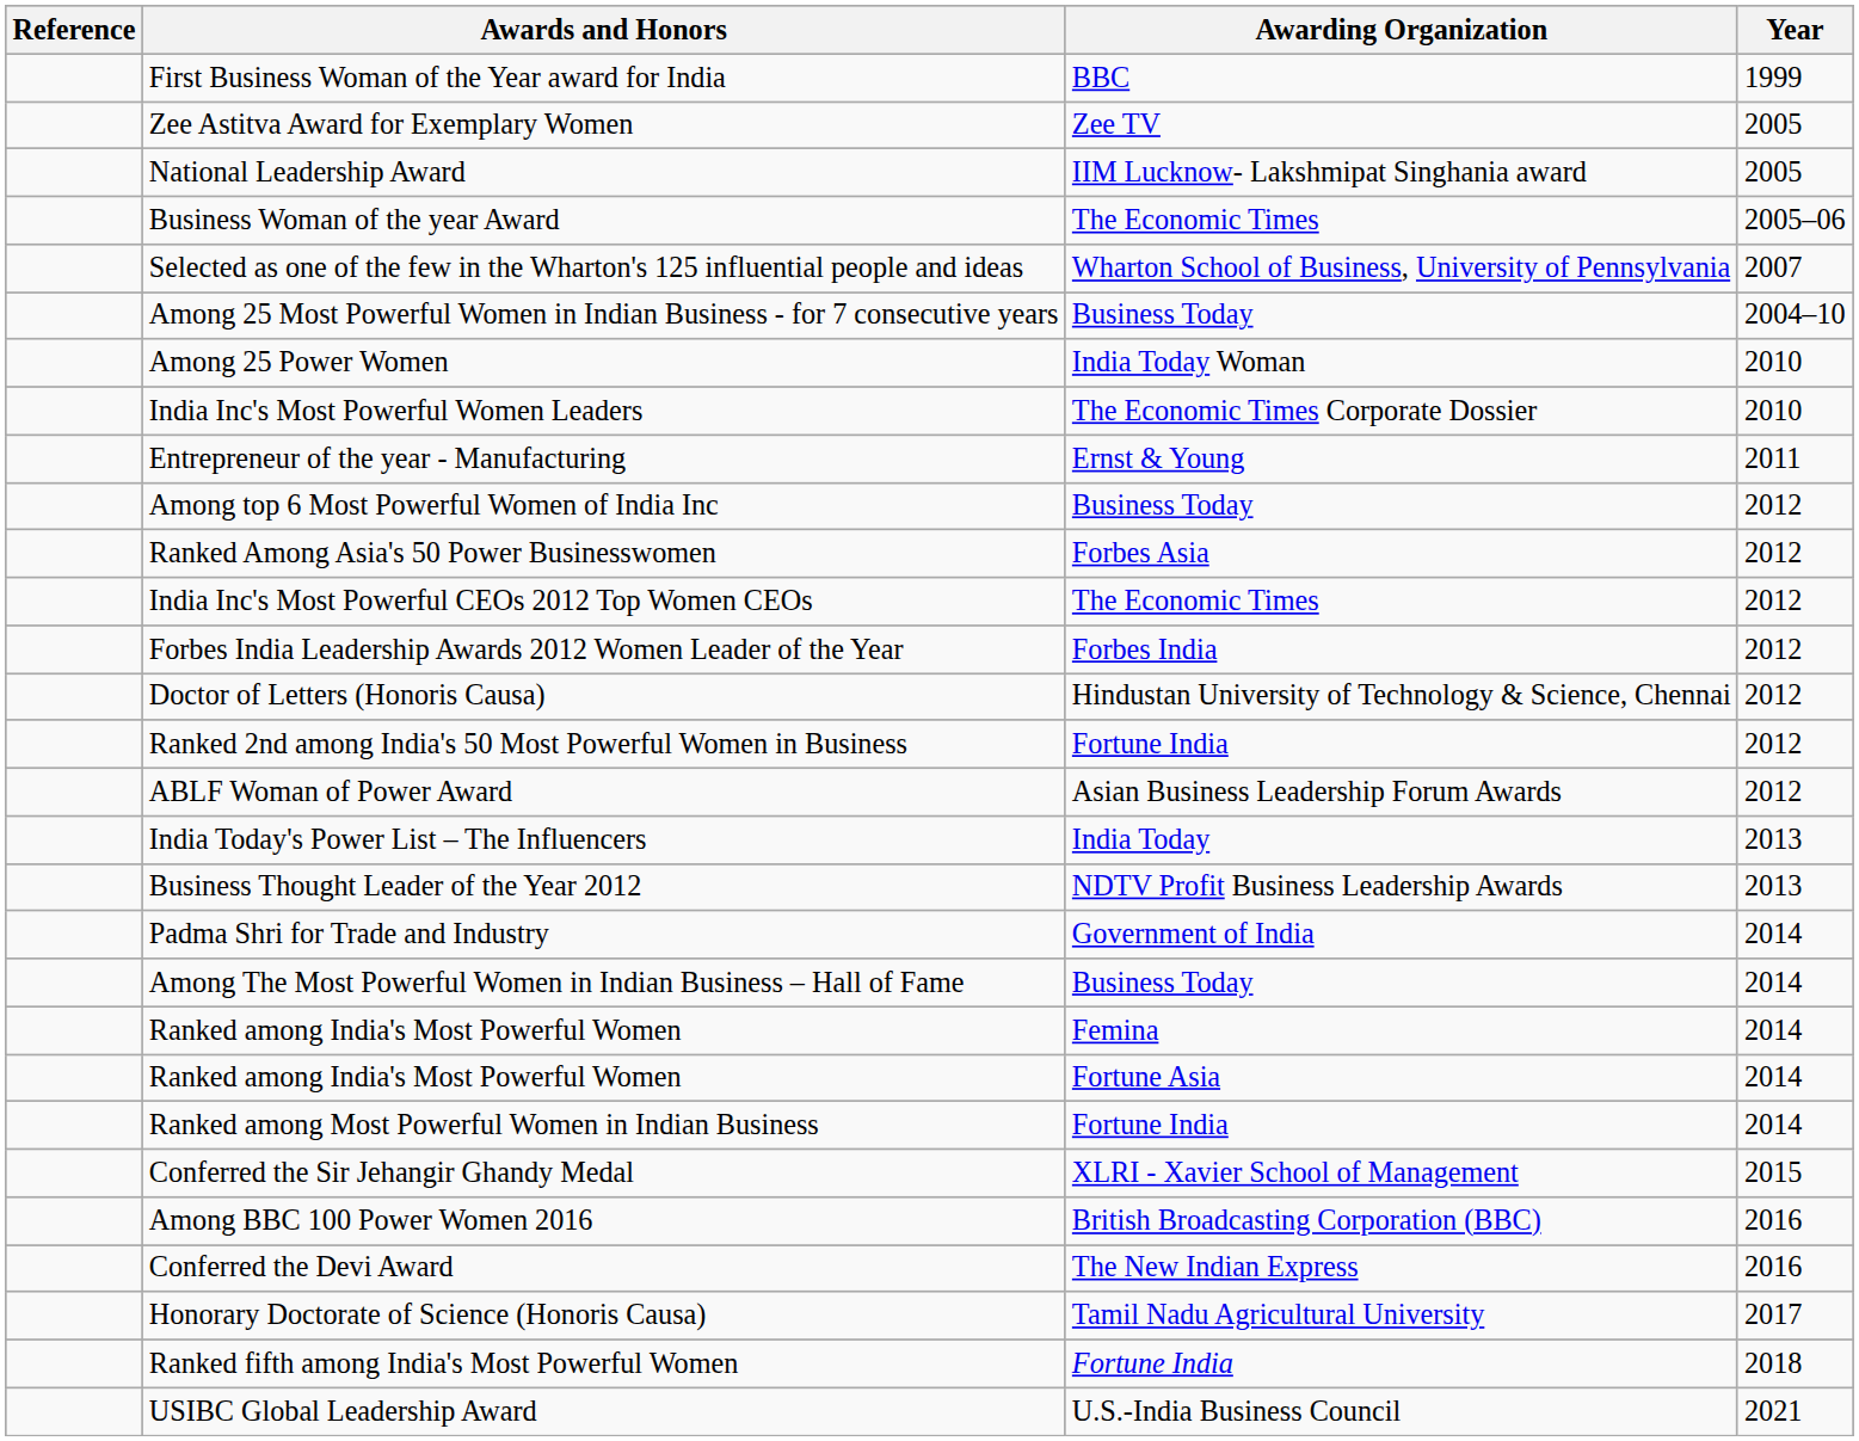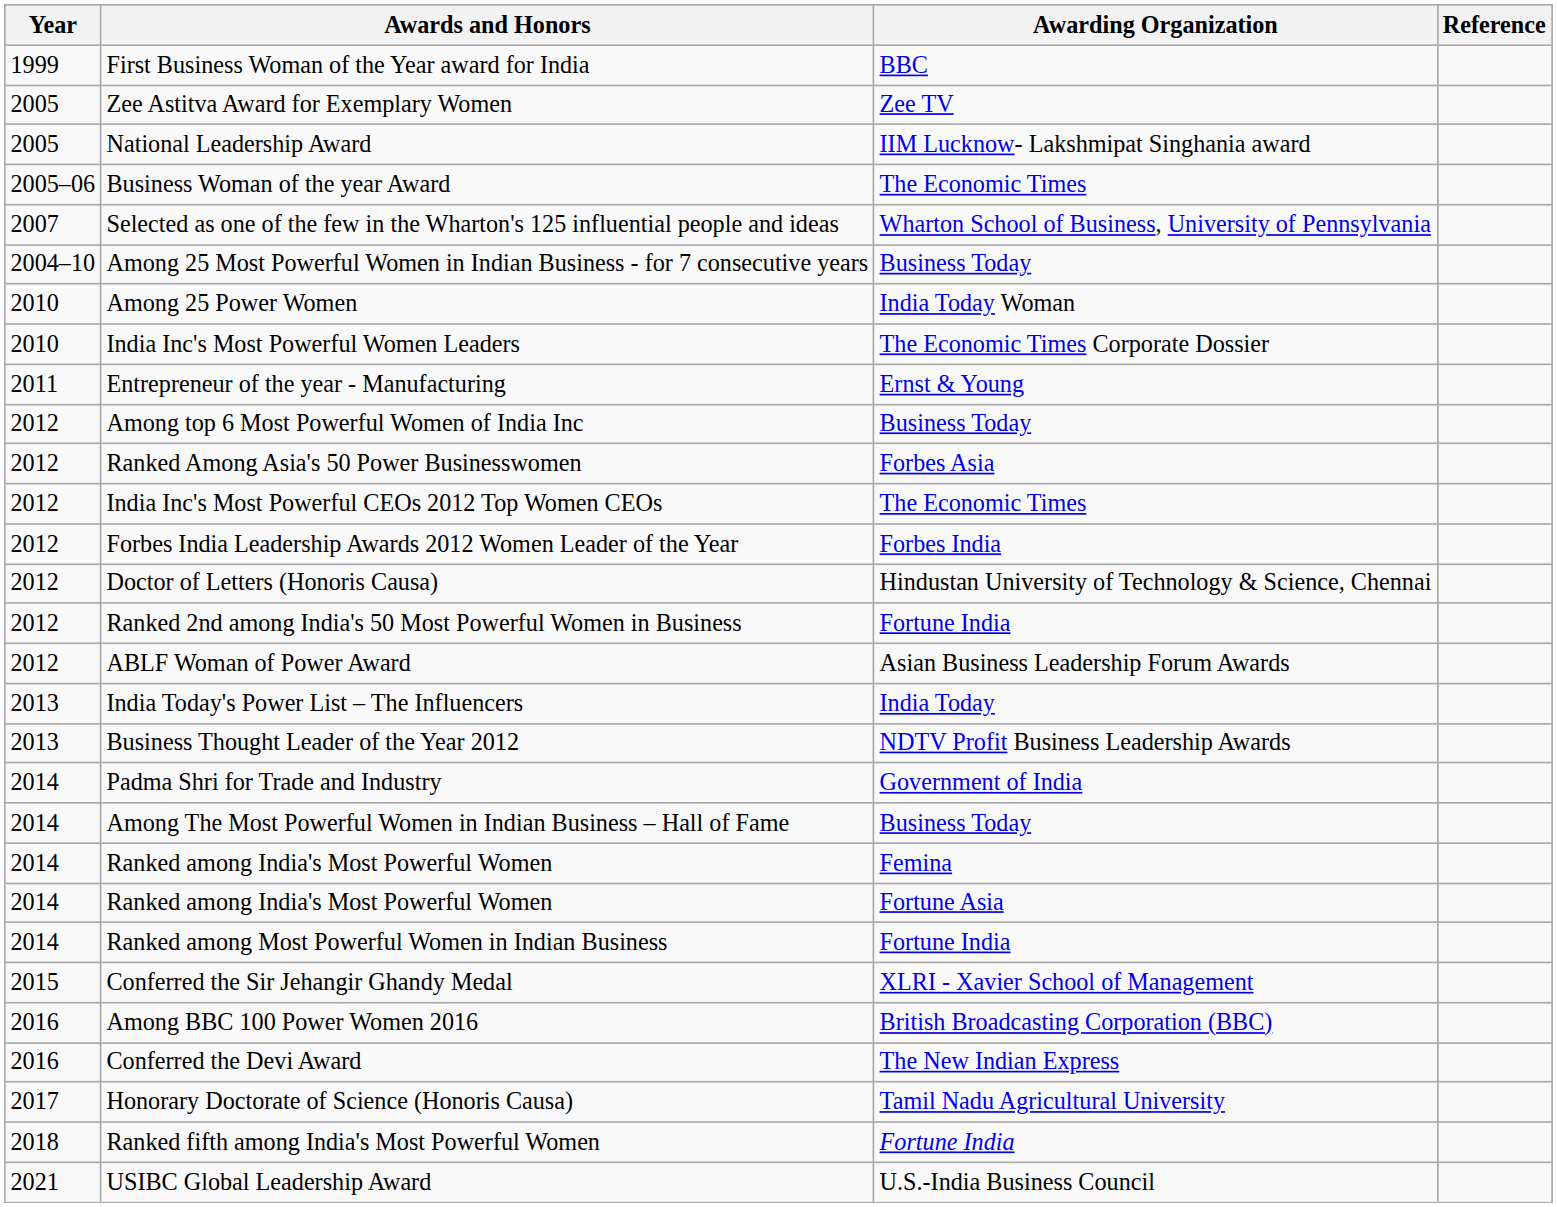columns swapped: Year <-> Reference
